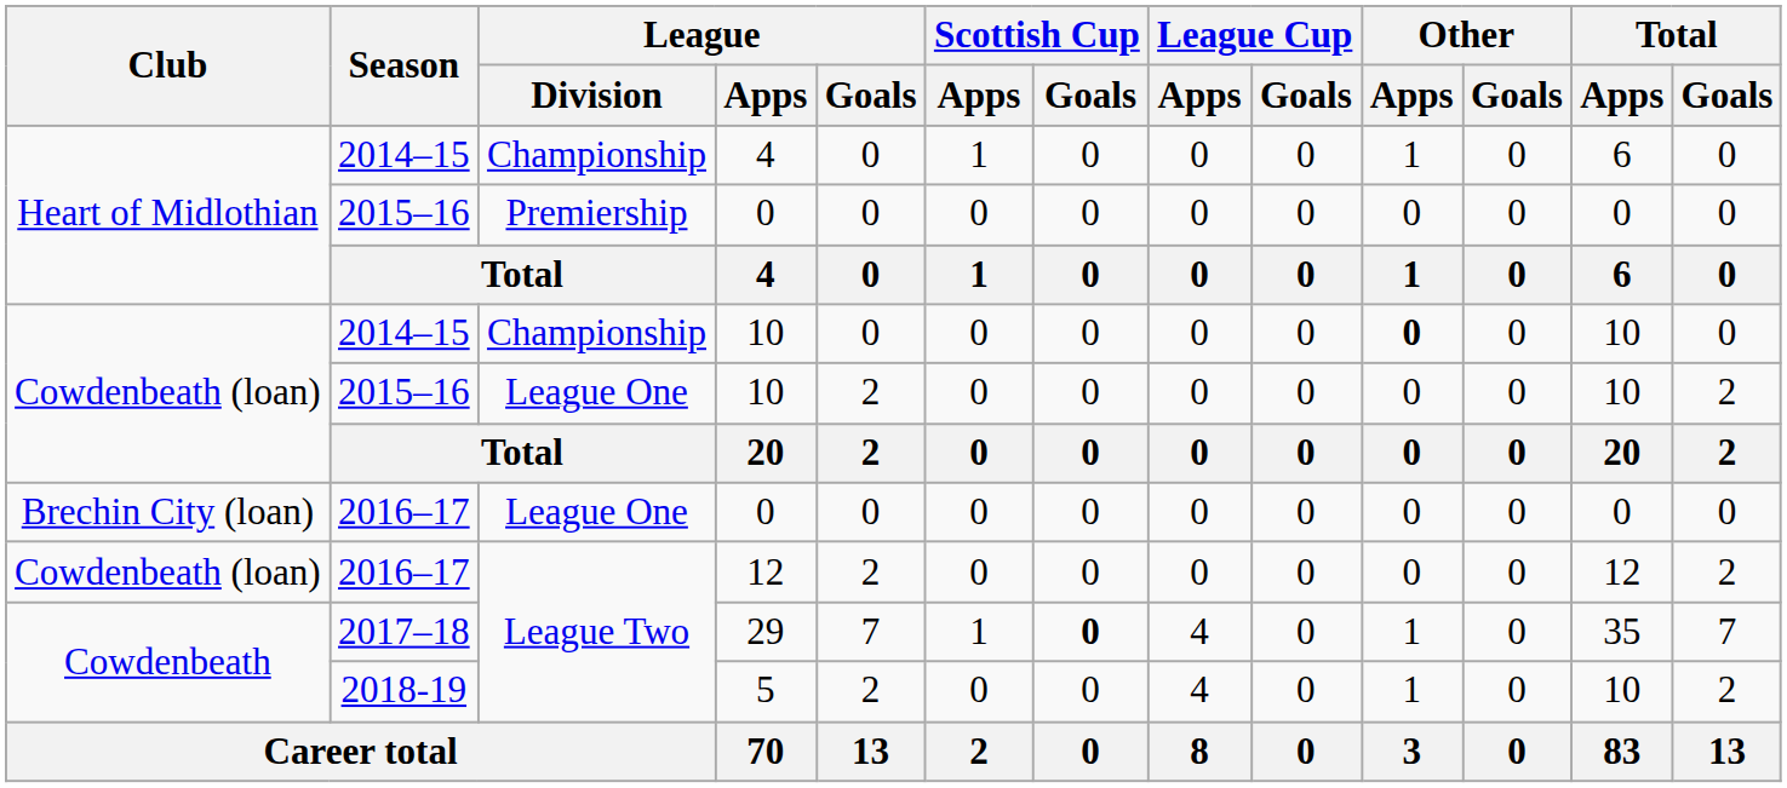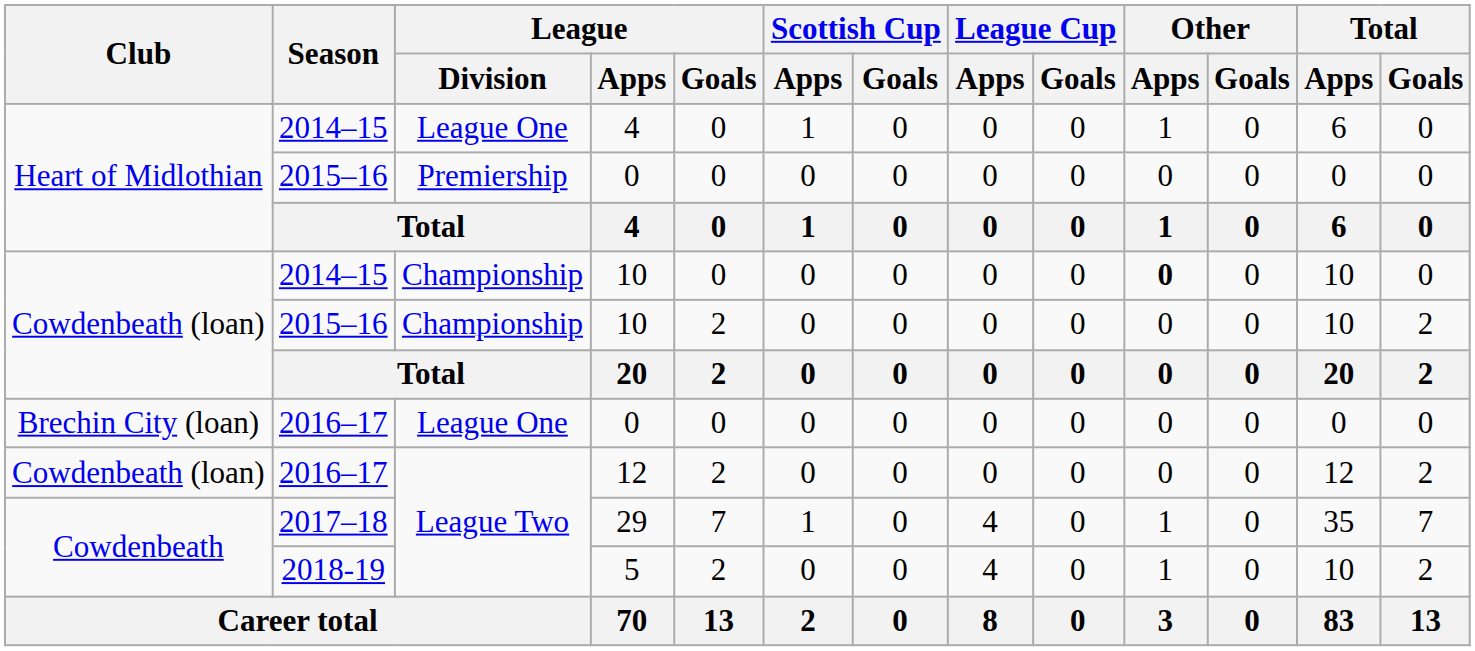2014–15 / 4 | League / Division: Championship -> League One
2015–16 / 10 | League / Division: League One -> Championship
29 | Scottish Cup / Goals: bold -> normal
